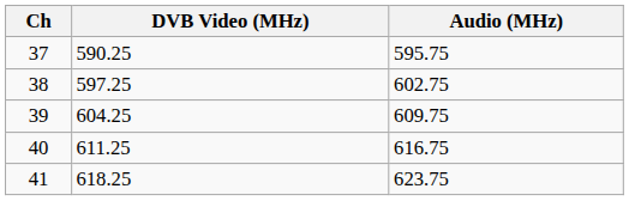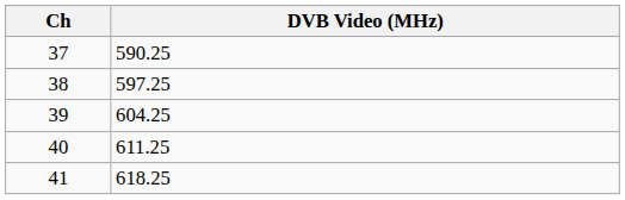- column: Audio (MHz) | 595.75 | 602.75 | 609.75 | 616.75 | 623.75
